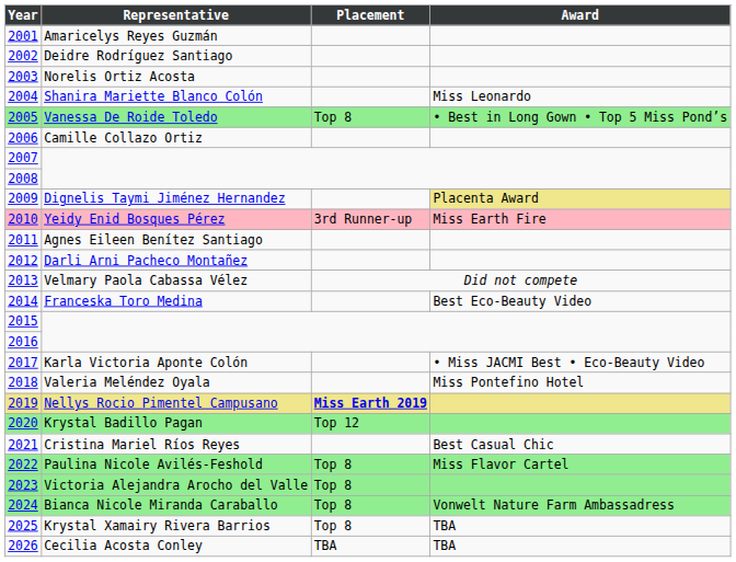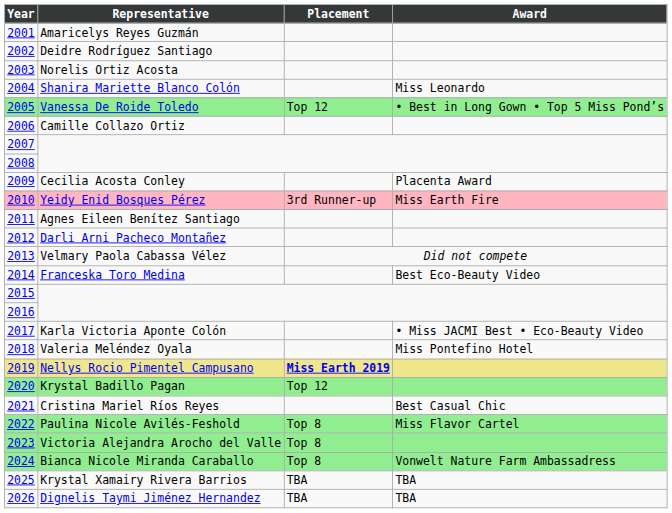2005 | Placement: Top 8 -> Top 12
2009 | Representative: Dignelis Taymi Jiménez Hernandez -> Cecilia Acosta Conley
2009 | Award: khaki background -> no background
2025 | Placement: Top 8 -> TBA
2026 | Representative: Cecilia Acosta Conley -> Dignelis Taymi Jiménez Hernandez
